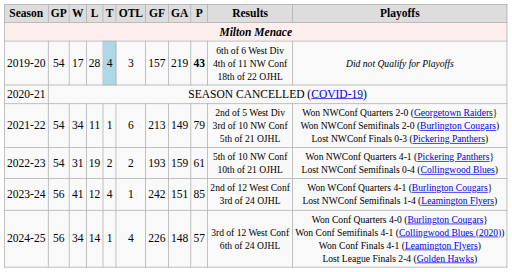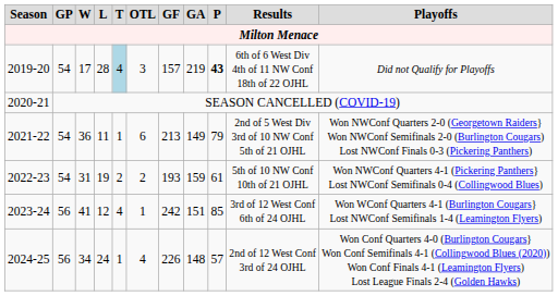2021-22 | W: 34 -> 36
2023-24 | Results: 2nd of 12 West Conf 3rd of 24 OJHL -> 3rd of 12 West Conf 6th of 24 OJHL
2024-25 | L: 14 -> 24
2024-25 | Results: 3rd of 12 West Conf 6th of 24 OJHL -> 2nd of 12 West Conf 3rd of 24 OJHL
